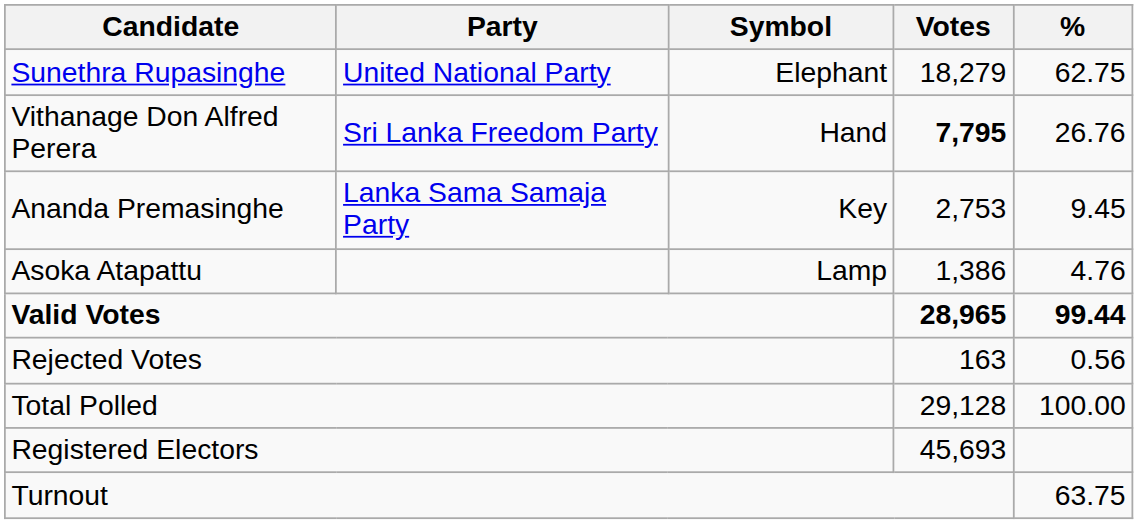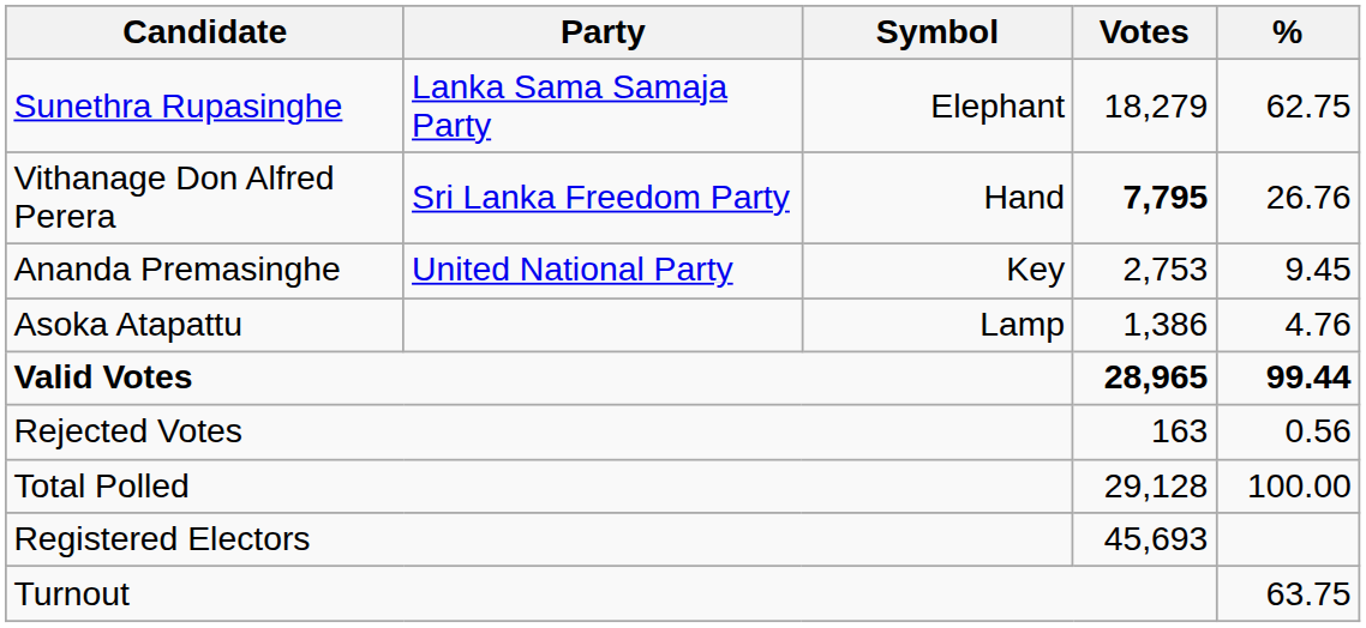Sunethra Rupasinghe | Party: United National Party -> Lanka Sama Samaja Party
Ananda Premasinghe | Party: Lanka Sama Samaja Party -> United National Party
